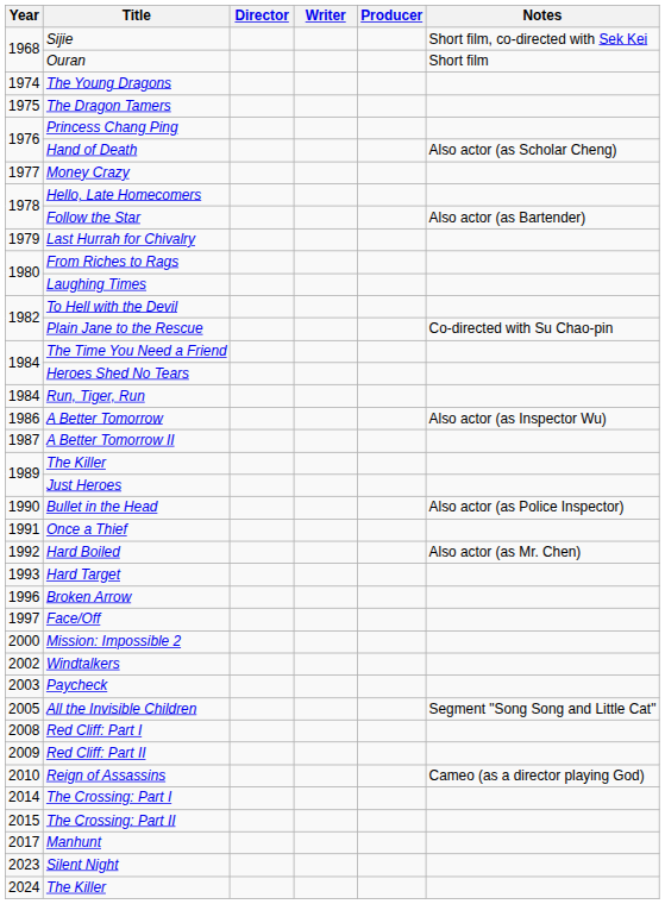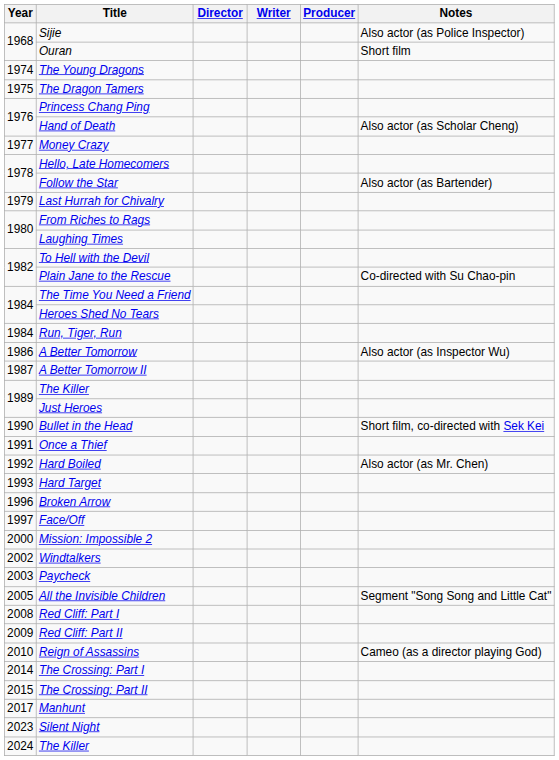Sijie | Notes: Short film, co-directed with Sek Kei -> Also actor (as Police Inspector)
Bullet in the Head | Notes: Also actor (as Police Inspector) -> Short film, co-directed with Sek Kei
